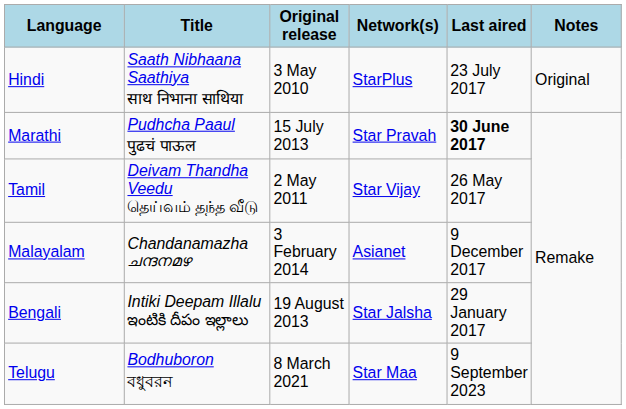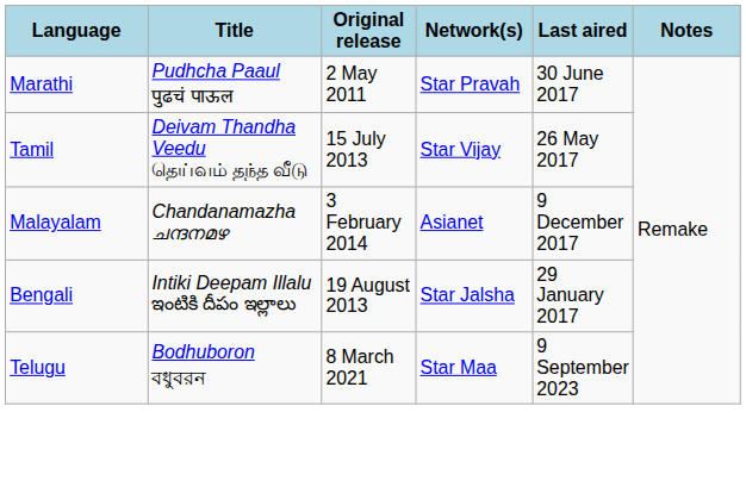- row: Hindi | Saath Nibhaana Saathiya साथ निभाना साथिया | 3 May 2010 | StarPlus | 23 July 2017 | Original
Marathi | Original release: 15 July 2013 -> 2 May 2011
Marathi | Last aired: bold -> normal
Tamil | Original release: 2 May 2011 -> 15 July 2013
